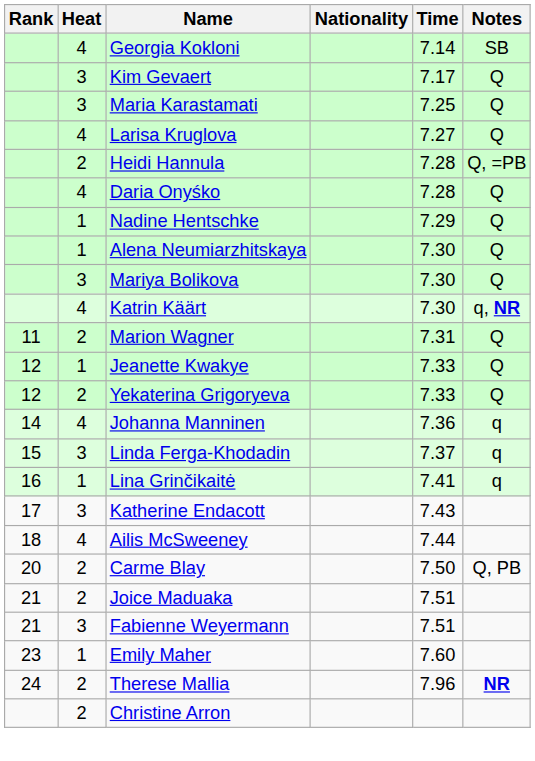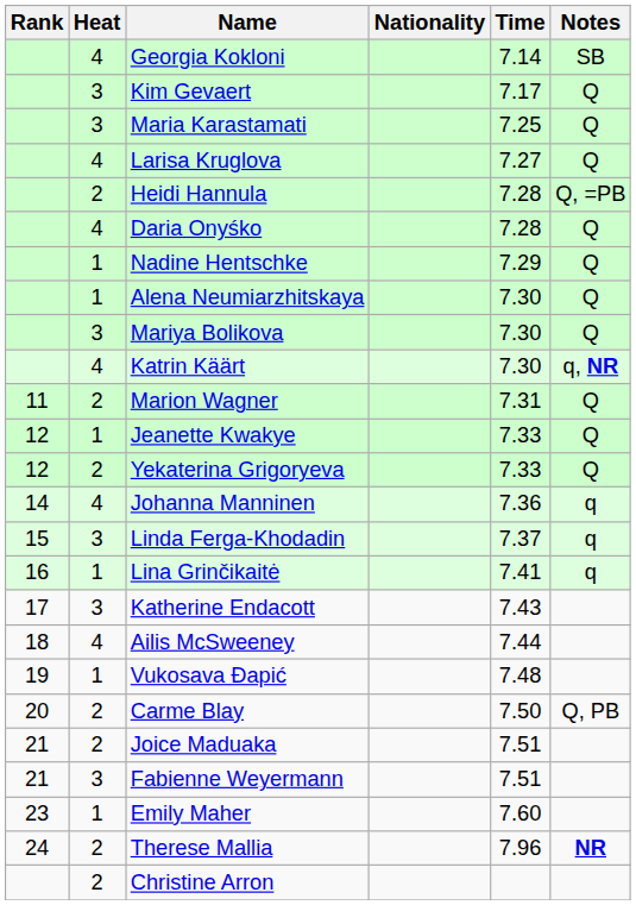+ row: 19 | 1 | Vukosava Đapić | 7.48
